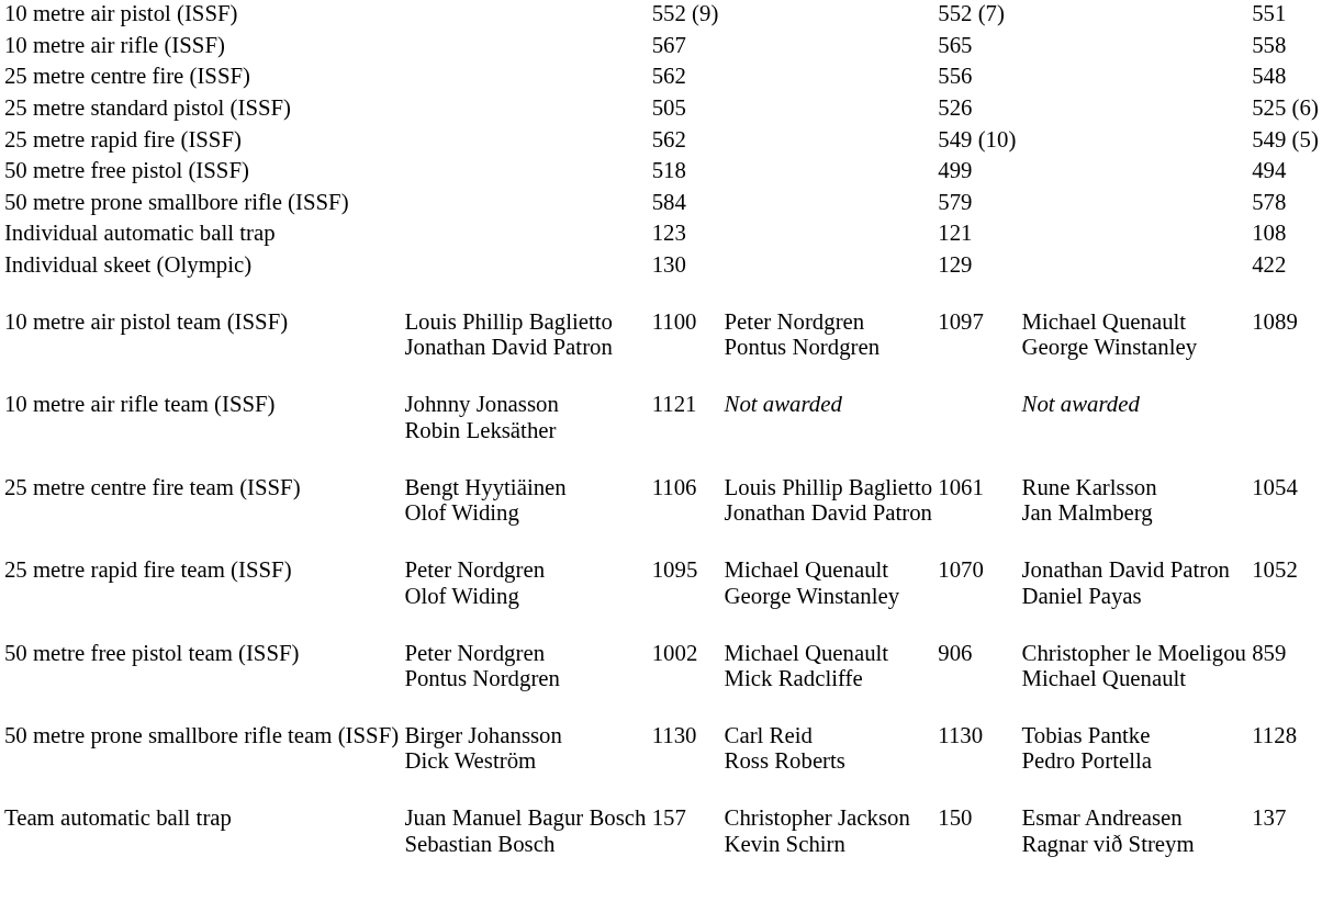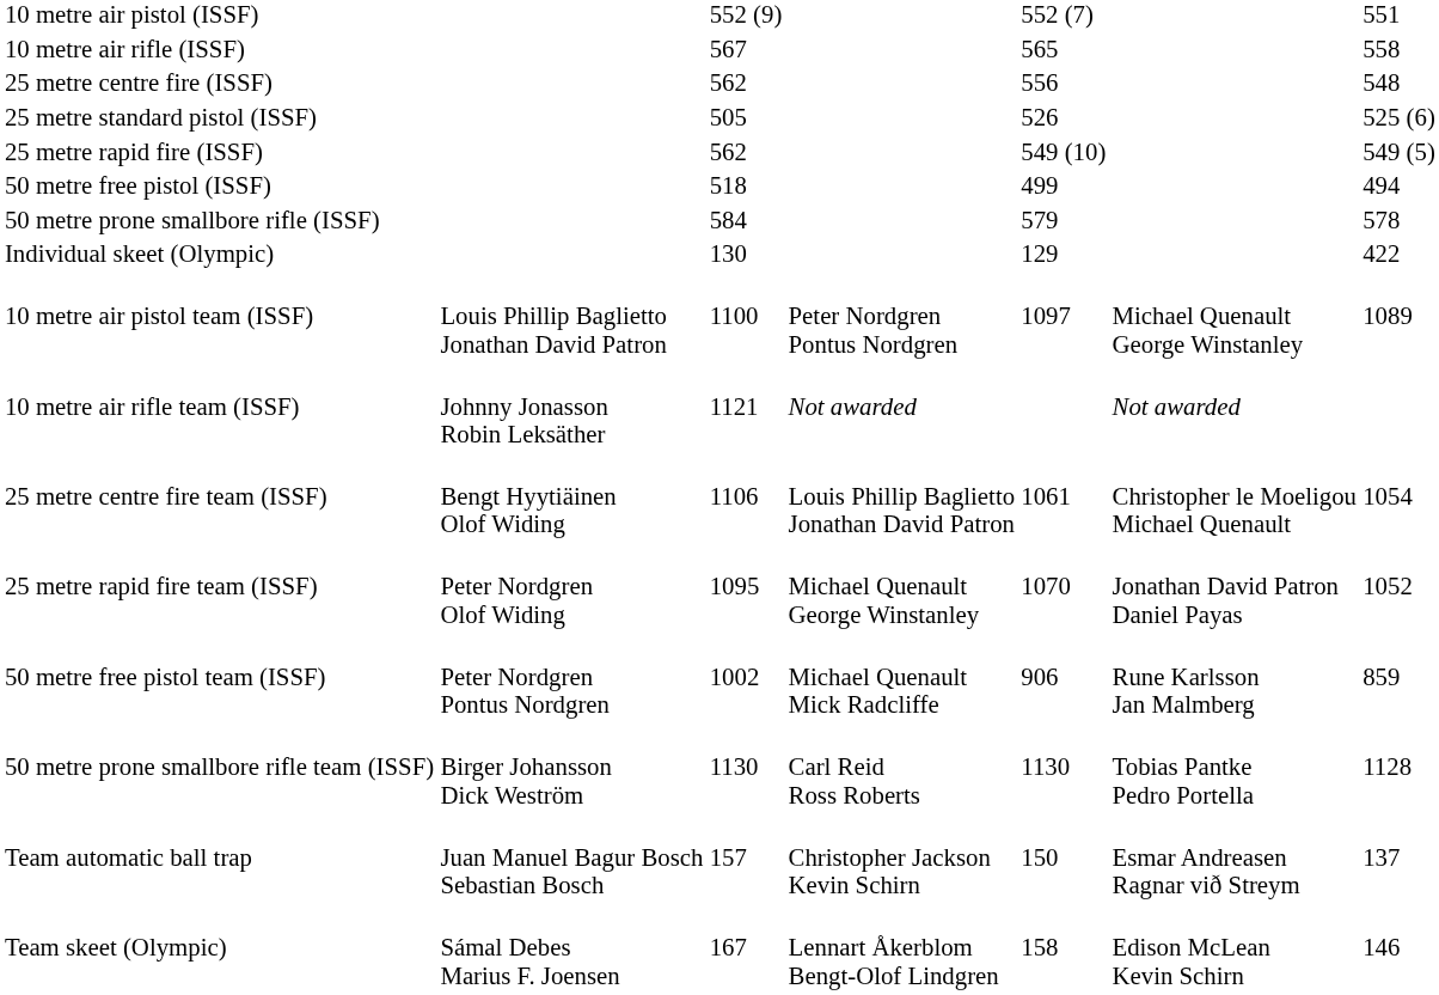- row: Individual automatic ball trap | 123 | 121 | 108
25 metre centre fire team (ISSF) | column 6: Rune Karlsson Jan Malmberg -> Christopher le Moeligou Michael Quenault
50 metre free pistol team (ISSF) | column 6: Christopher le Moeligou Michael Quenault -> Rune Karlsson Jan Malmberg
+ row: Team skeet (Olympic) | Sámal Debes Marius F. Joensen | 167 | Lennart Åkerblom Bengt-Olof Lindgren | 158 | Edison McLean Kevin Schirn | 146
